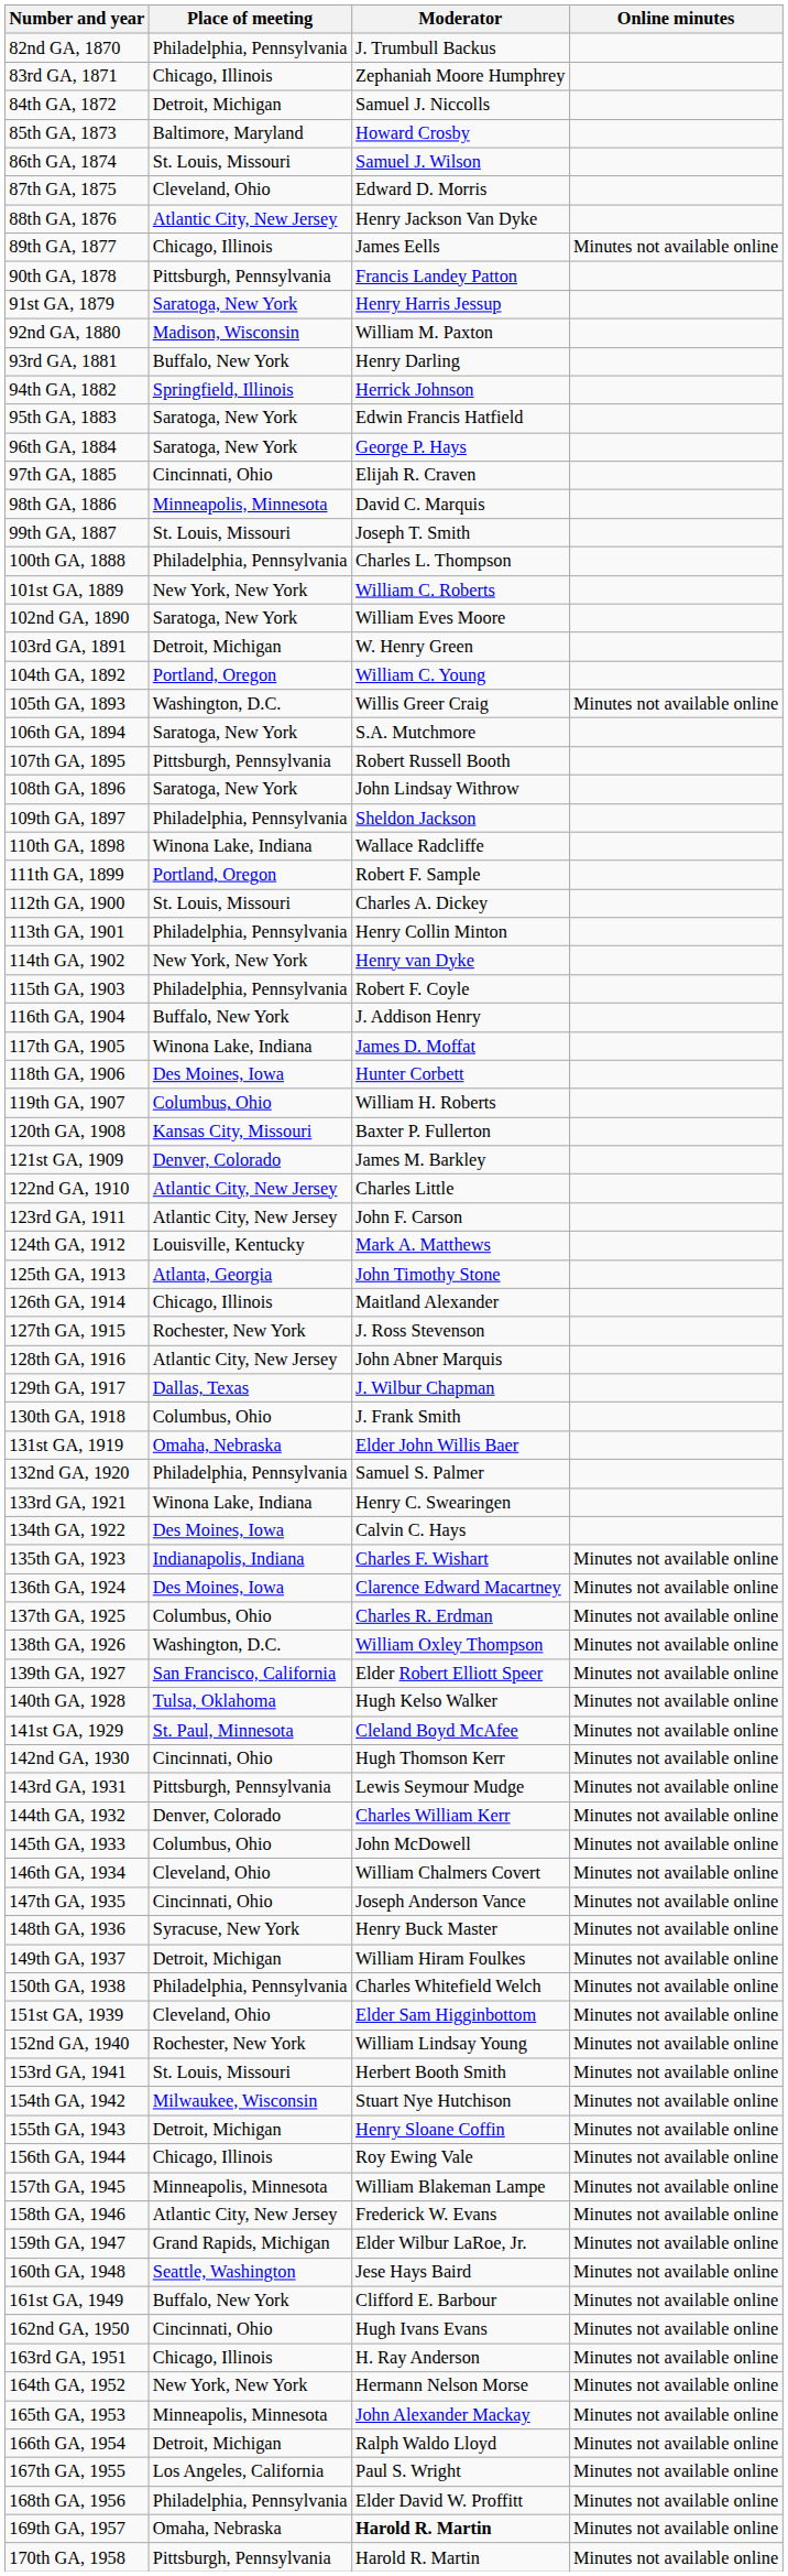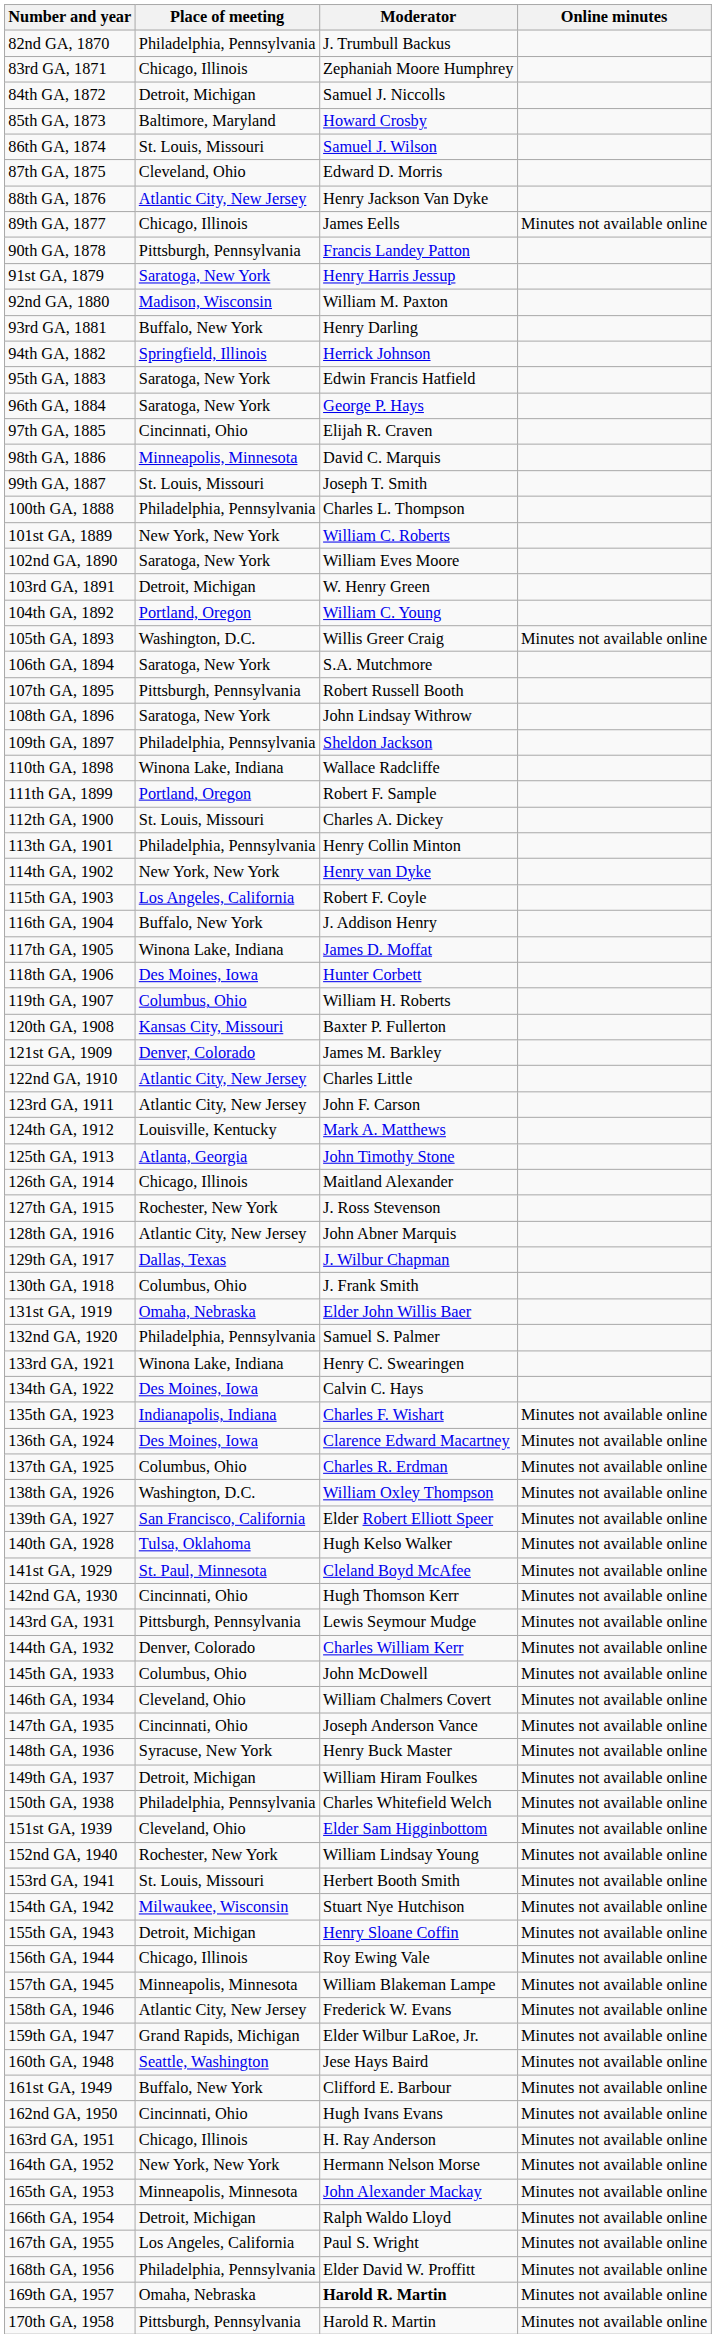115th GA, 1903 | Place of meeting: Philadelphia, Pennsylvania -> Los Angeles, California
